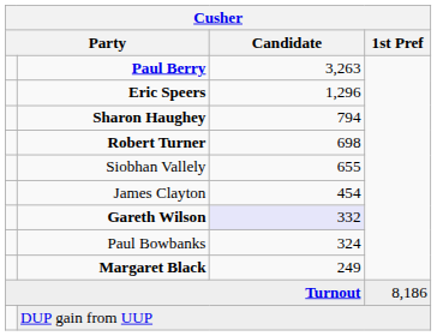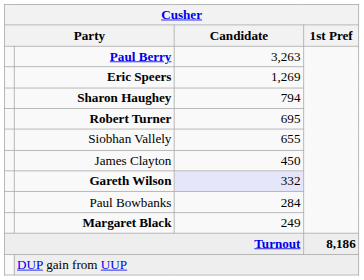Eric Speers | Candidate: 1,296 -> 1,269
Robert Turner | Candidate: 698 -> 695
James Clayton | Candidate: 454 -> 450
Paul Bowbanks | Candidate: 324 -> 284
Turnout | 1st Pref: normal -> bold
